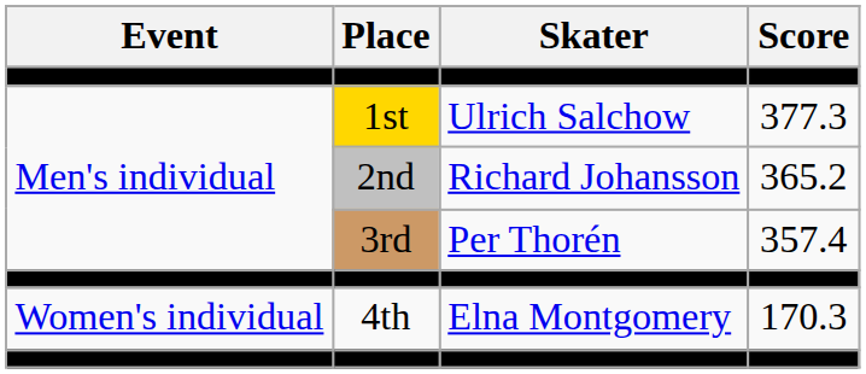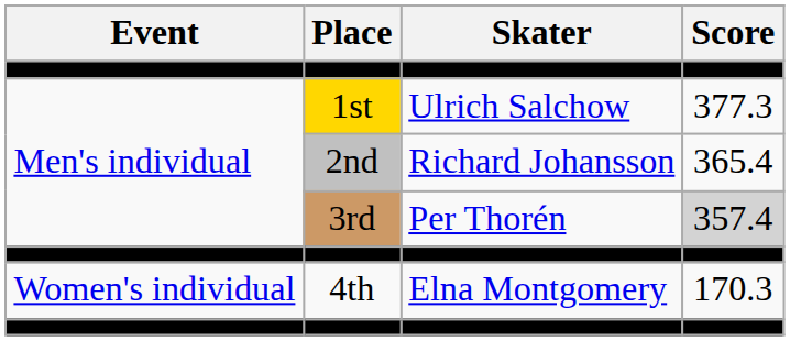2nd | Score: 365.2 -> 365.4
3rd | Score: no background -> lightgrey background
